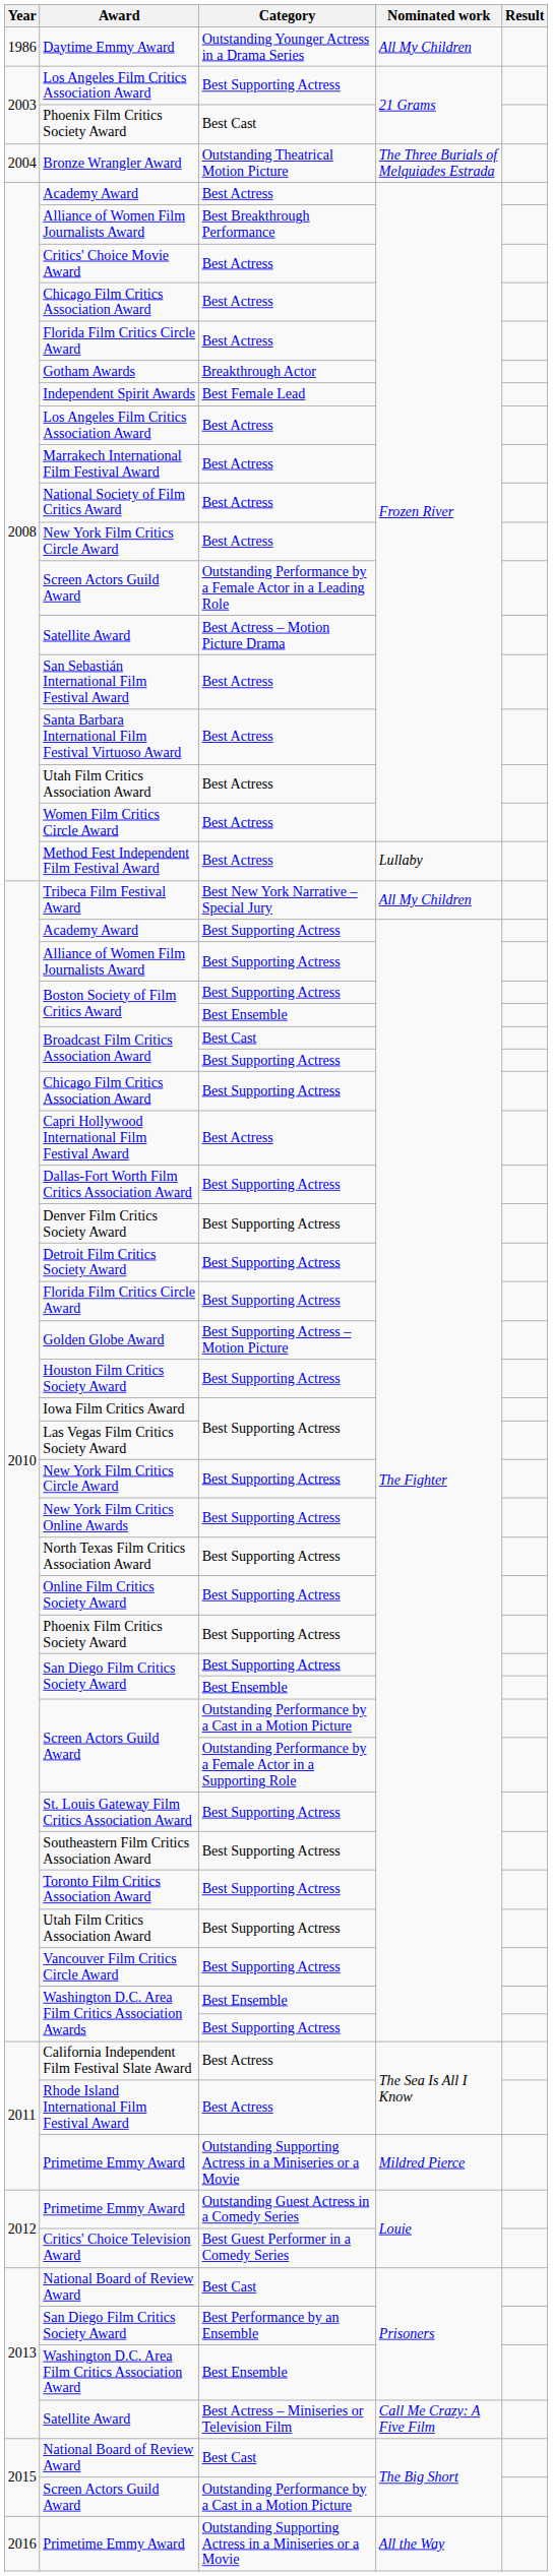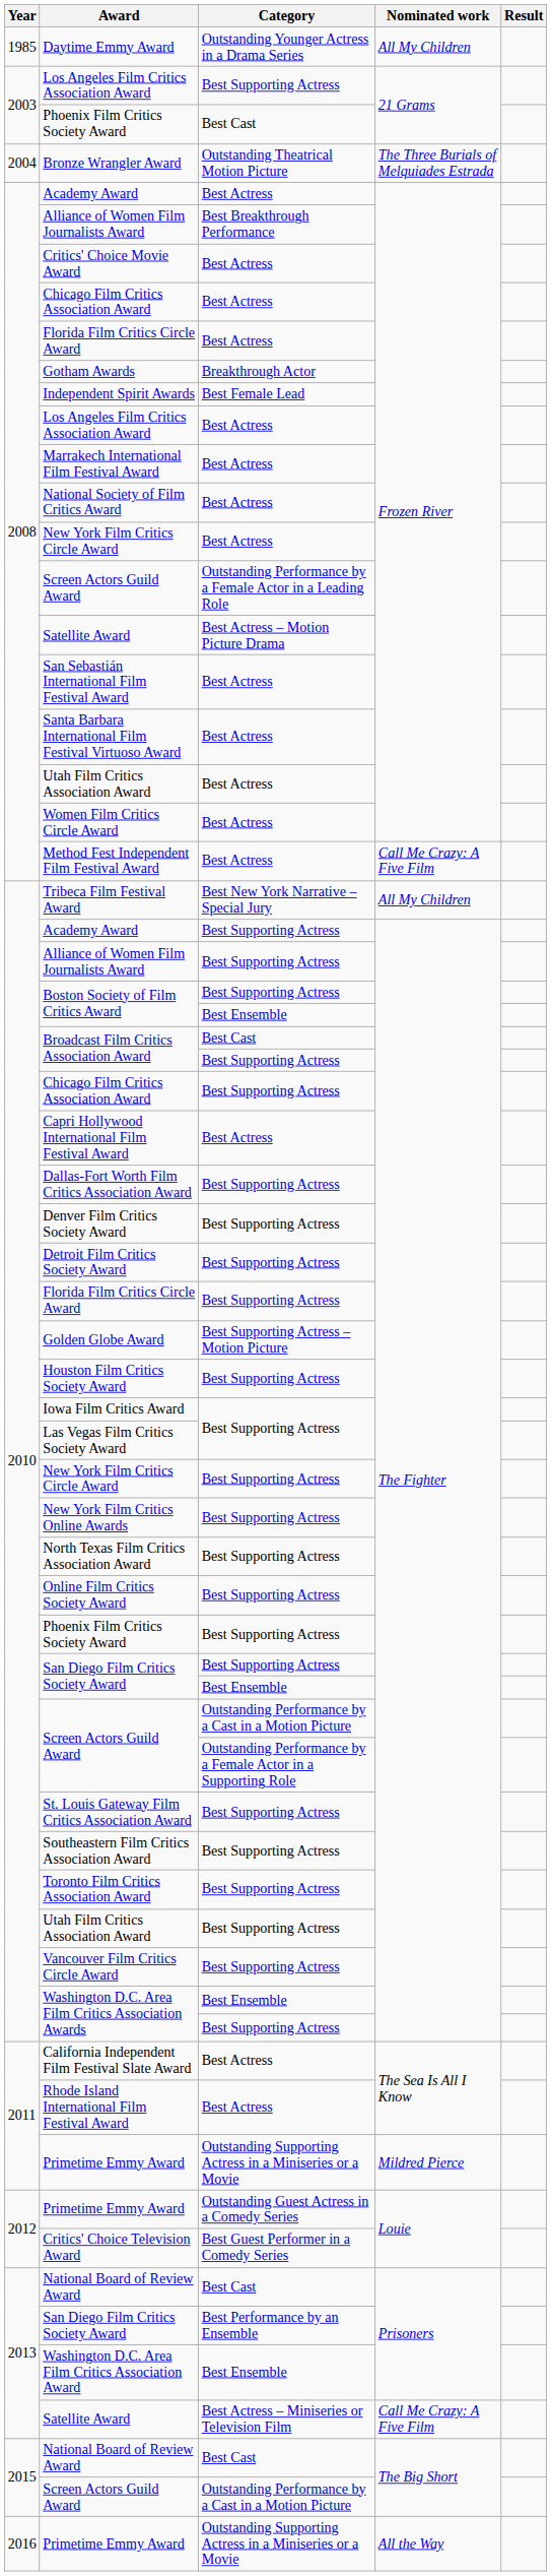Daytime Emmy Award | Year: 1986 -> 1985
Method Fest Independent Film Festival Award | Nominated work: Lullaby -> Call Me Crazy: A Five Film
